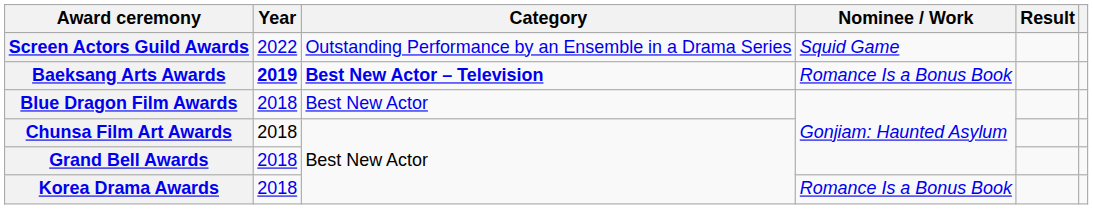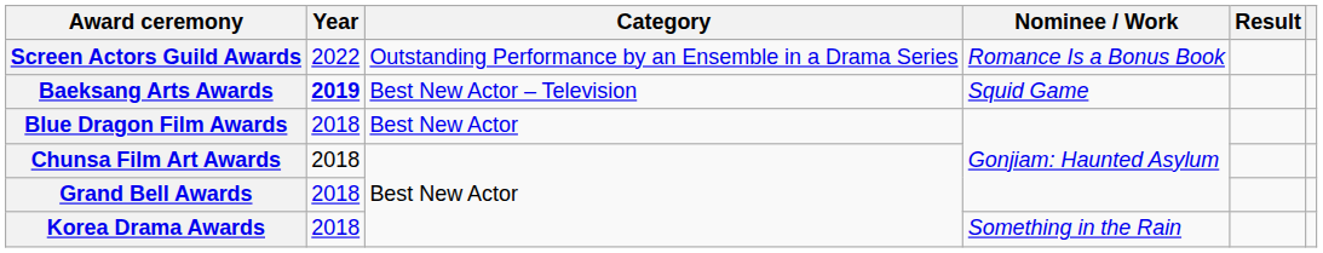Screen Actors Guild Awards | Nominee / Work: Squid Game -> Romance Is a Bonus Book
Baeksang Arts Awards | Category: bold -> normal
Baeksang Arts Awards | Nominee / Work: Romance Is a Bonus Book -> Squid Game
Korea Drama Awards | Nominee / Work: Romance Is a Bonus Book -> Something in the Rain
